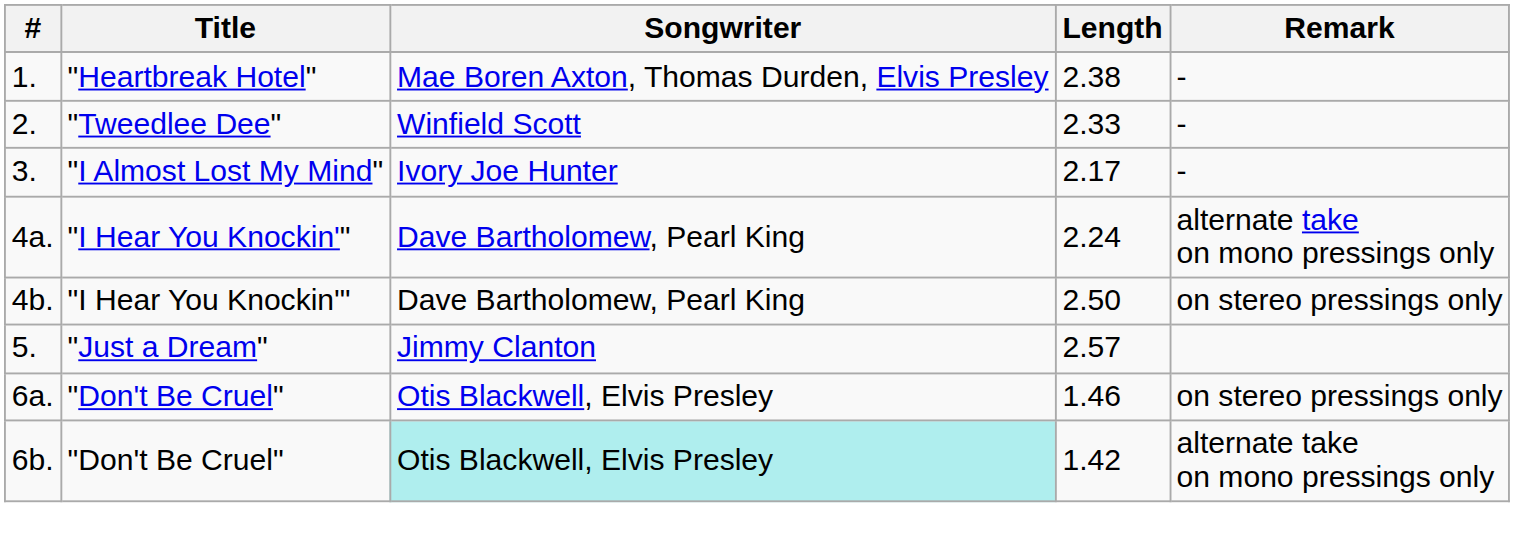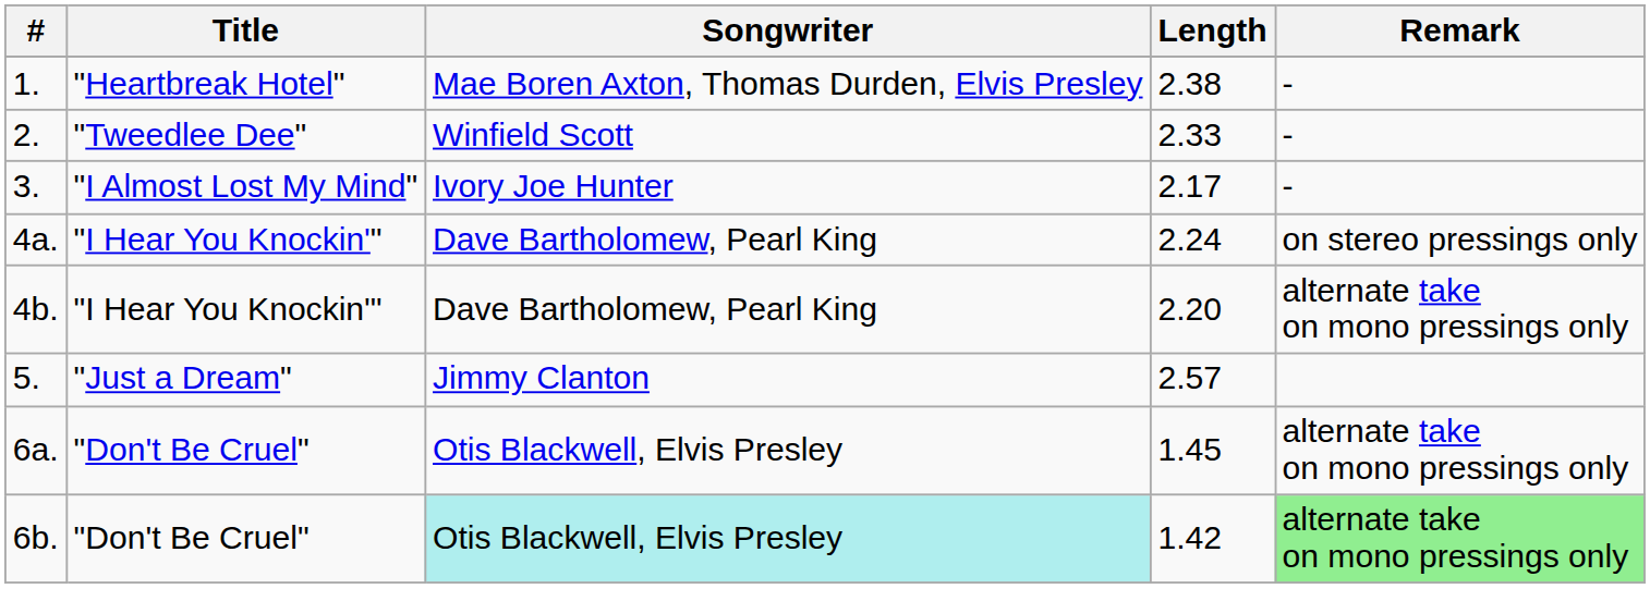4a. | Remark: alternate take on mono pressings only -> on stereo pressings only
4b. | Length: 2.50 -> 2.20
4b. | Remark: on stereo pressings only -> alternate take on mono pressings only
6a. | Length: 1.46 -> 1.45
6a. | Remark: on stereo pressings only -> alternate take on mono pressings only
6b. | Remark: no background -> lightgreen background
